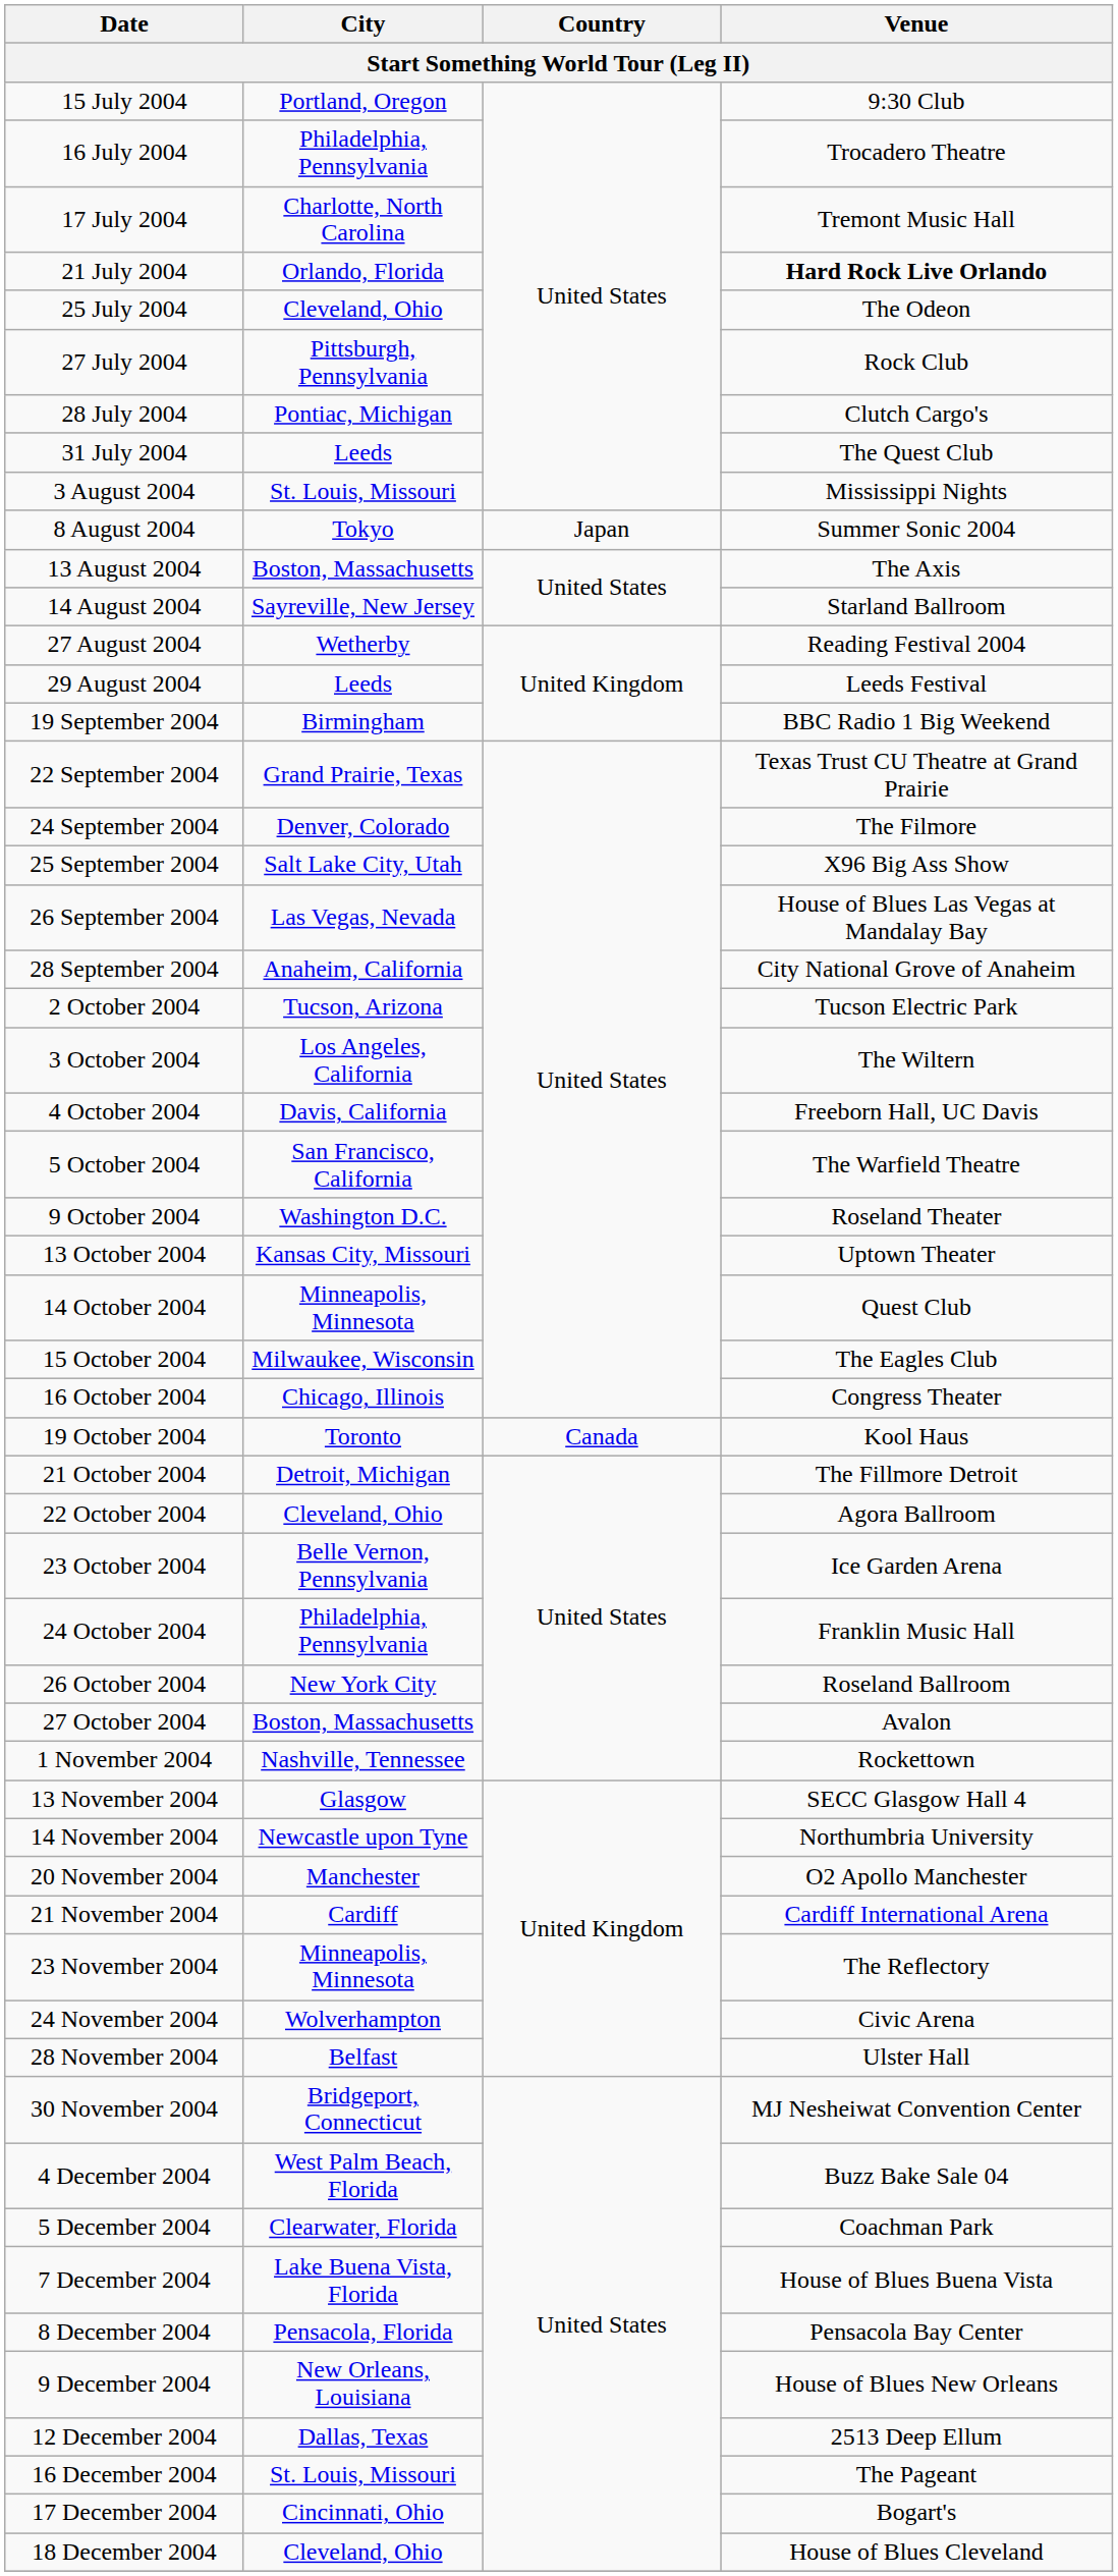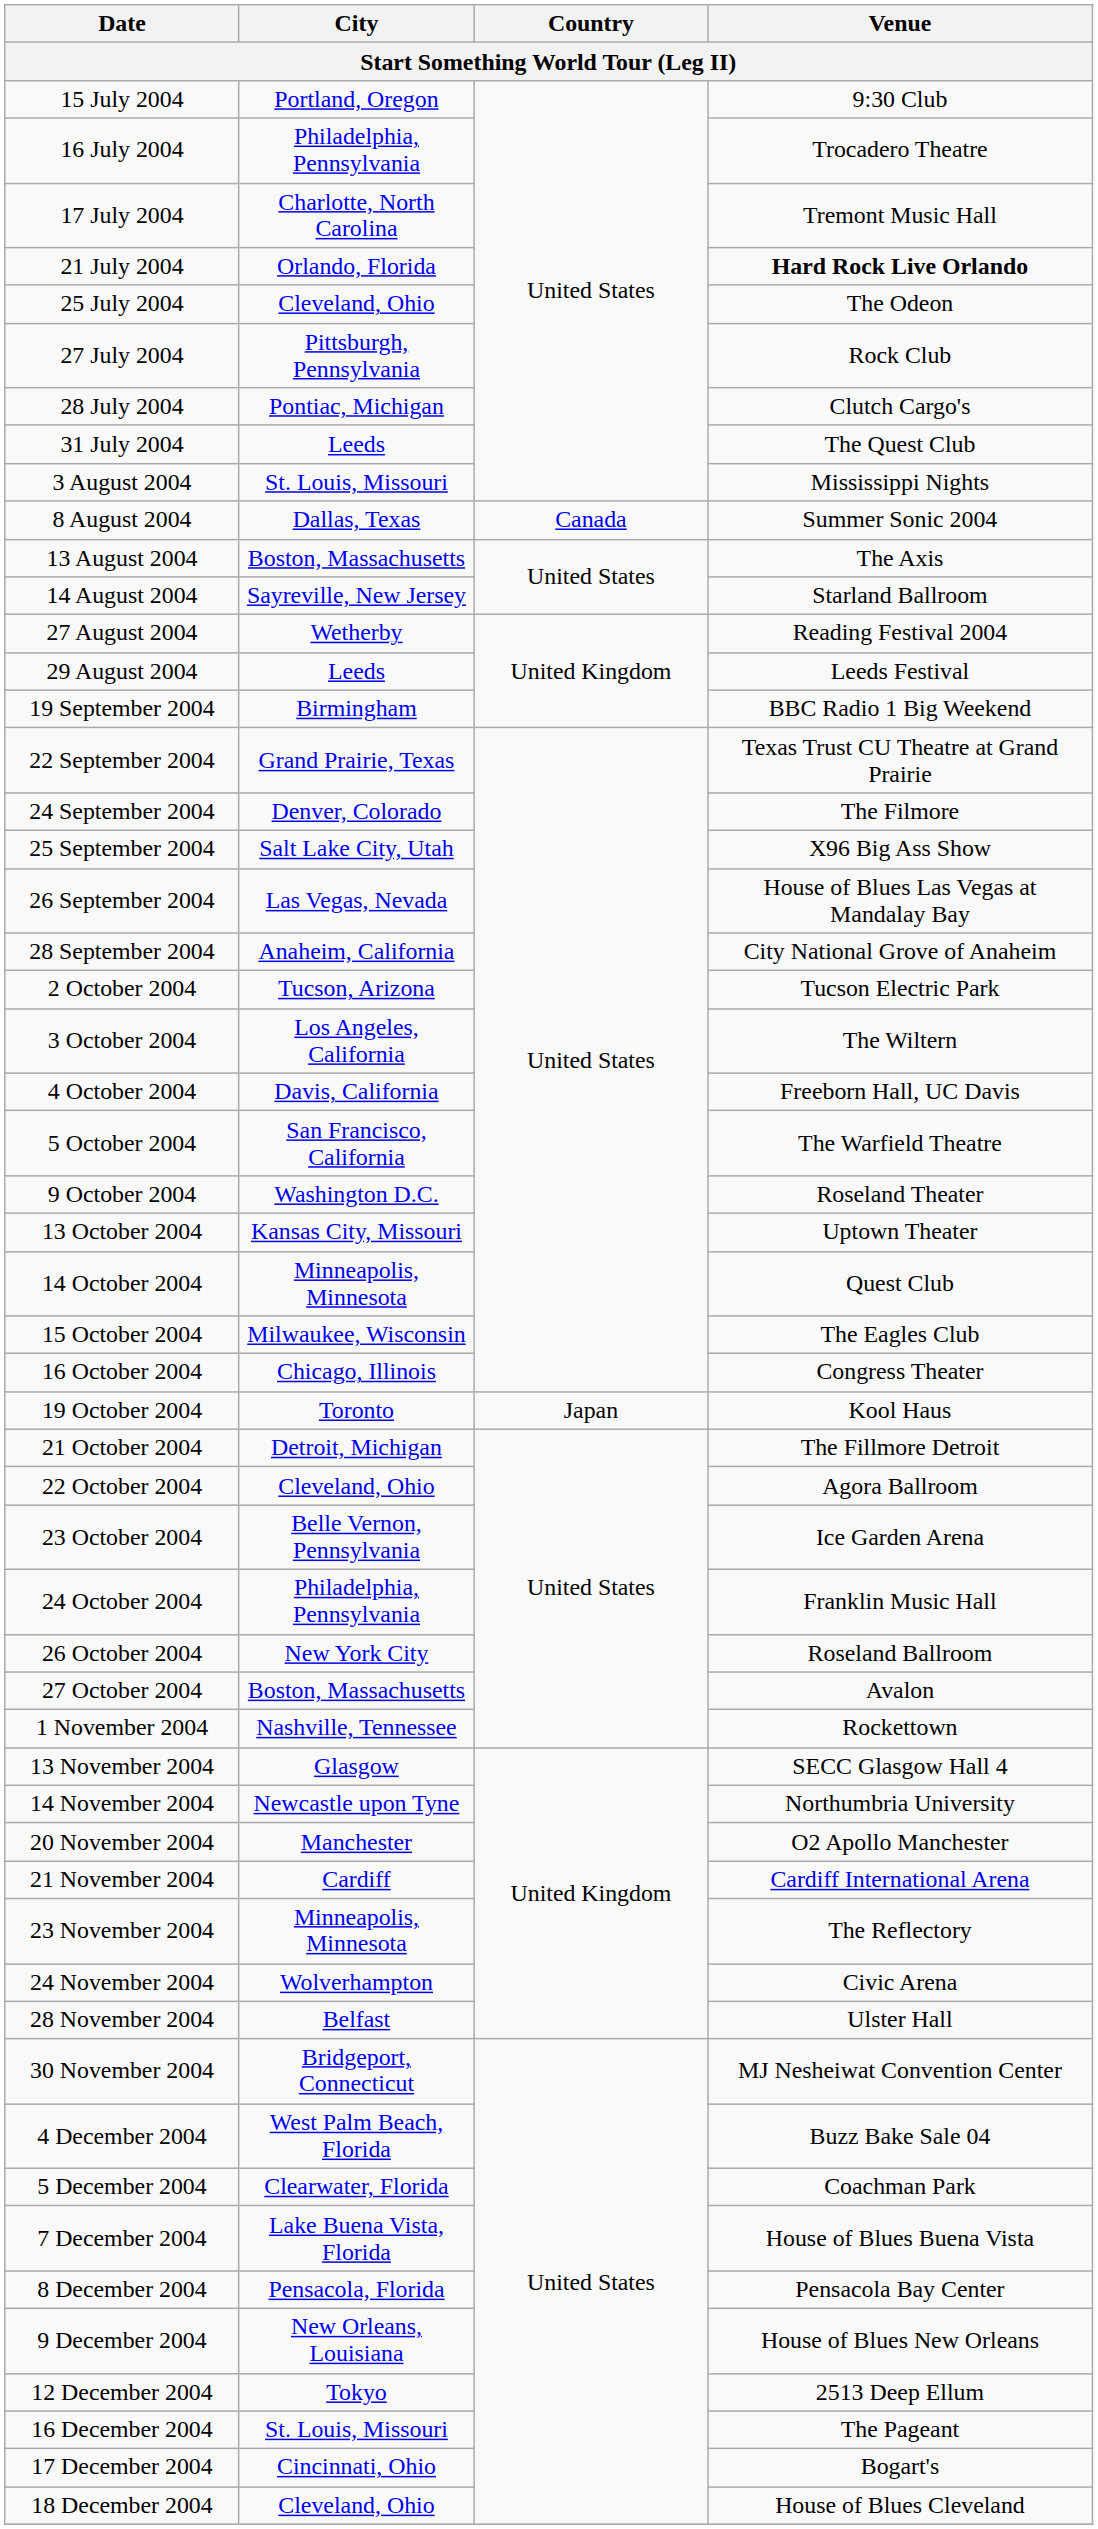8 August 2004 | City: Tokyo -> Dallas, Texas
8 August 2004 | Country: Japan -> Canada
19 October 2004 | Country: Canada -> Japan
12 December 2004 | City: Dallas, Texas -> Tokyo
